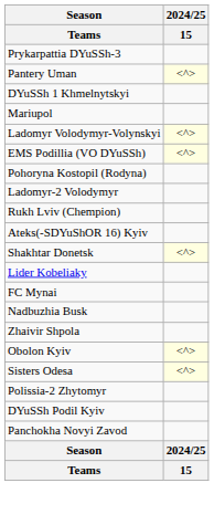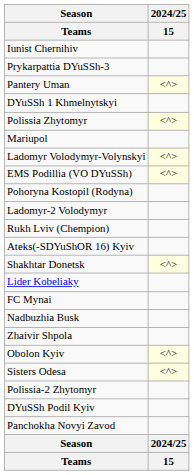+ row: Iunist Chernihiv
+ row: Polissia Zhytomyr
